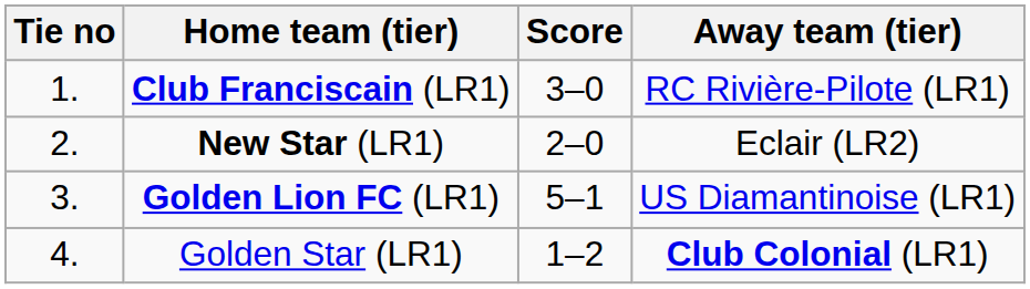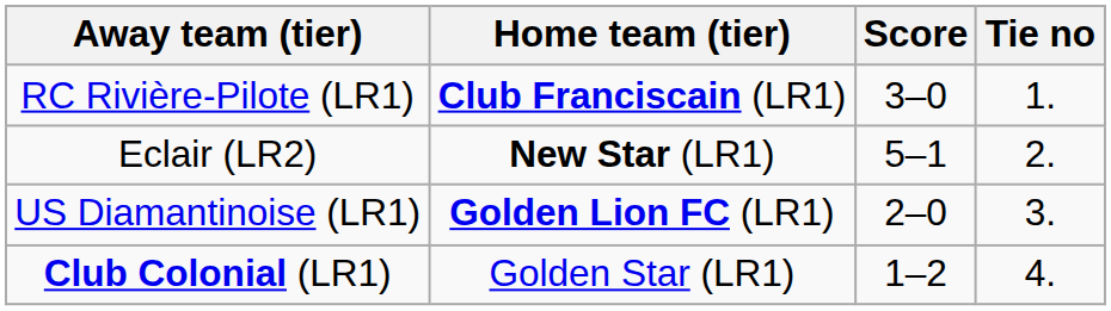columns swapped: Tie no <-> Away team (tier)
New Star (LR1) | Score: 2–0 -> 5–1
Golden Lion FC (LR1) | Score: 5–1 -> 2–0
